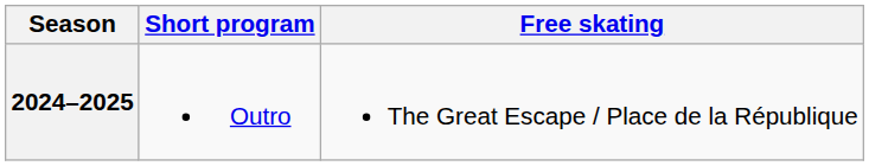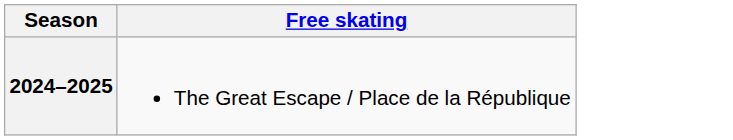- column: Short program | Outro
